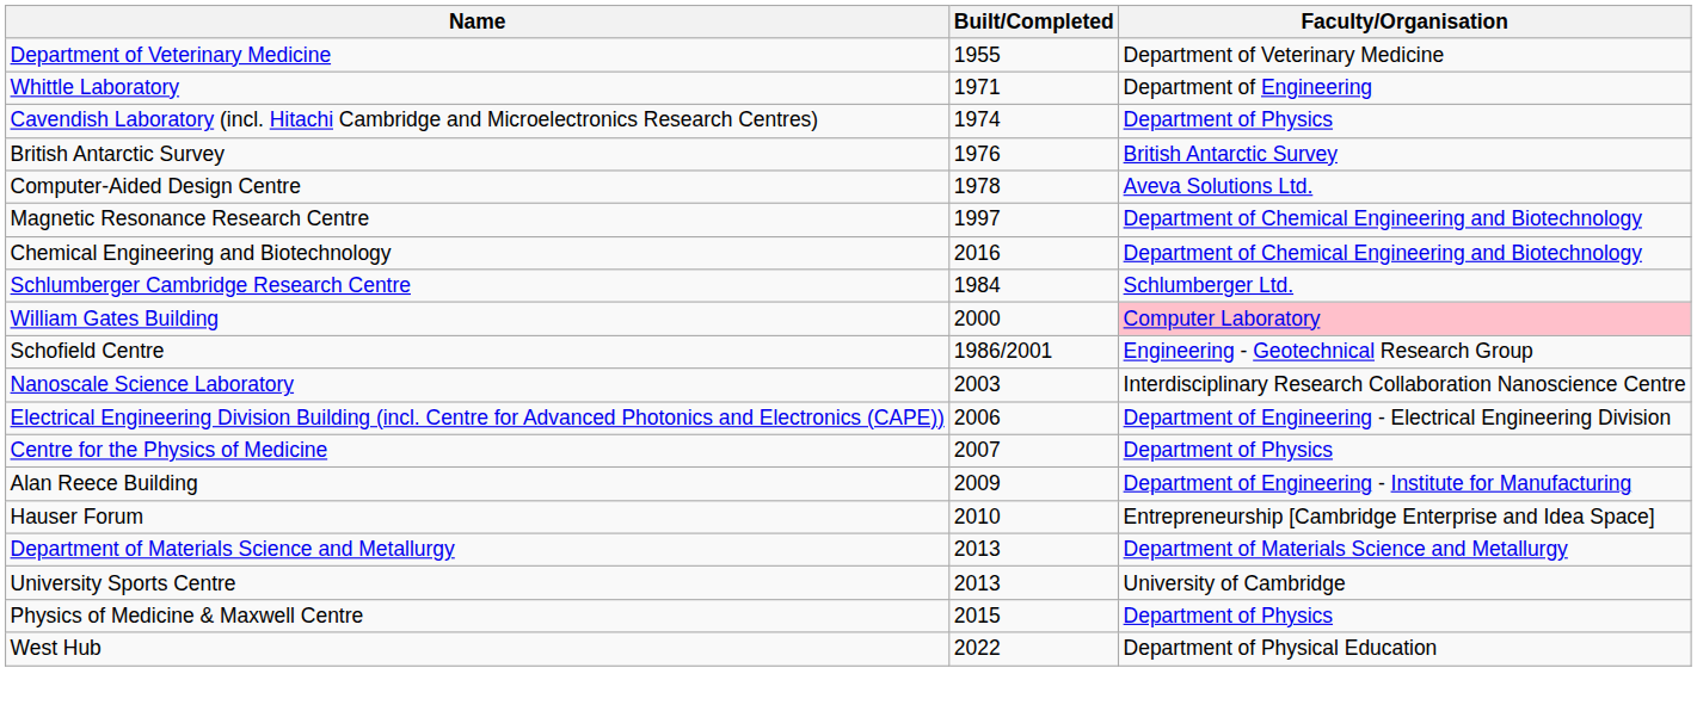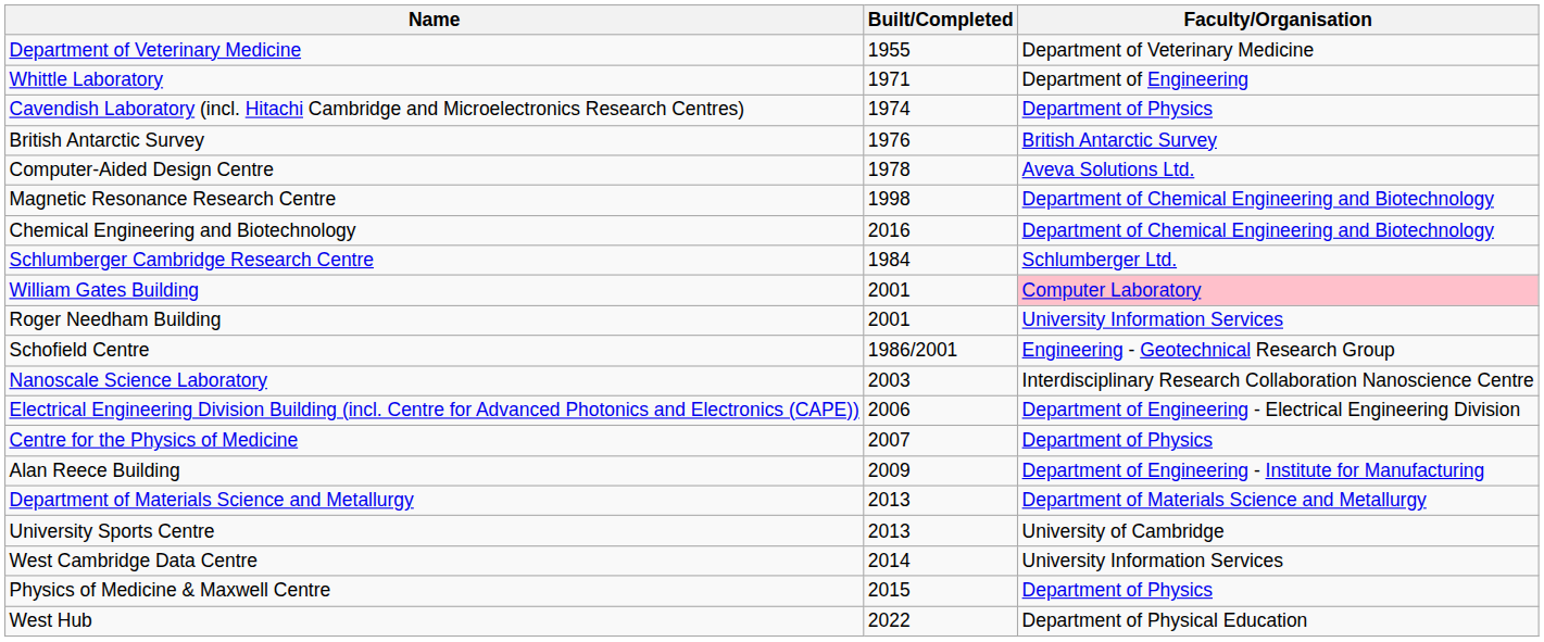Magnetic Resonance Research Centre | Built/Completed: 1997 -> 1998
William Gates Building | Built/Completed: 2000 -> 2001
+ row: Roger Needham Building | 2001 | University Information Services
- row: Hauser Forum | 2010 | Entrepreneurship [Cambridge Enterprise and Idea Space]
+ row: West Cambridge Data Centre | 2014 | University Information Services
